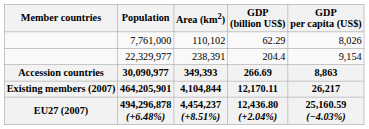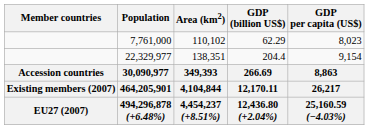7,761,000 | GDP per capita (US$): 8,026 -> 8,023
22,329,977 | Area (km2): 238,391 -> 138,351
